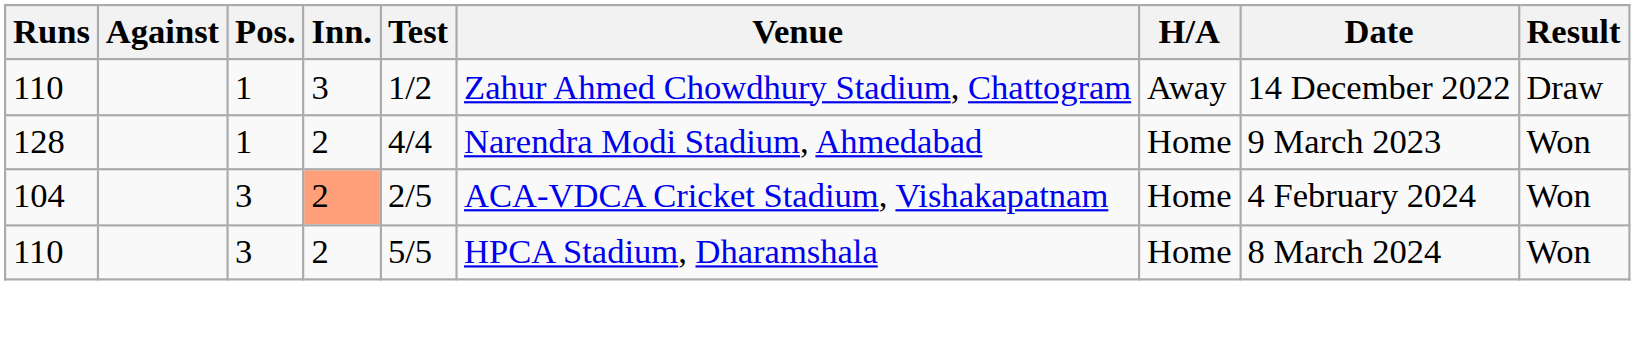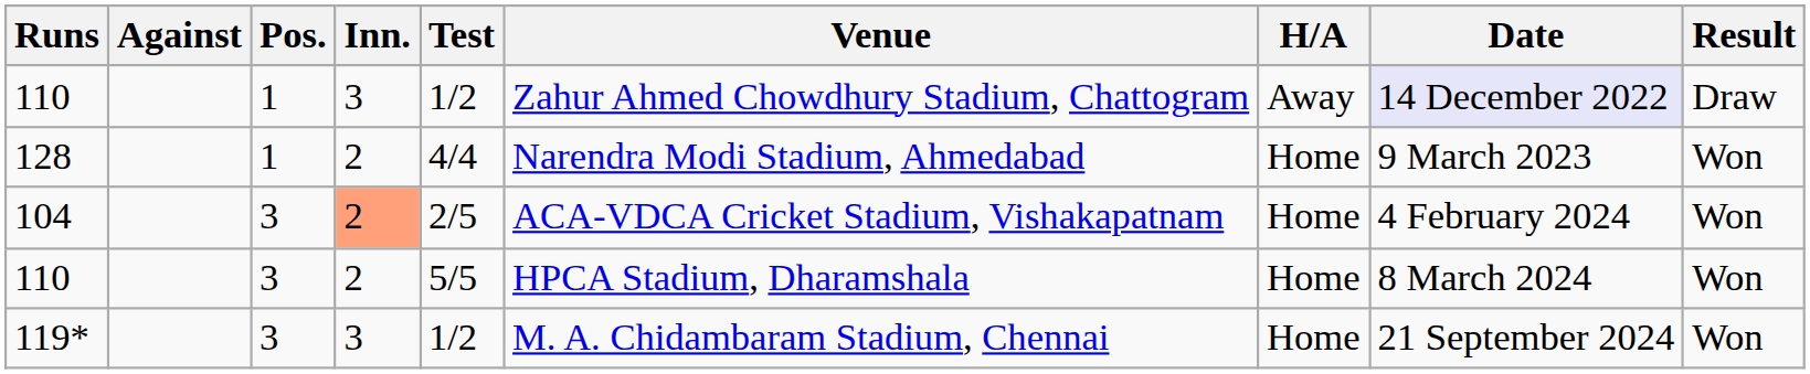110 / 1 | Date: no background -> lavender background
+ row: 119* | 3 | 3 | 1/2 | M. A. Chidambaram Stadium, Chennai | Home | 21 September 2024 | Won
